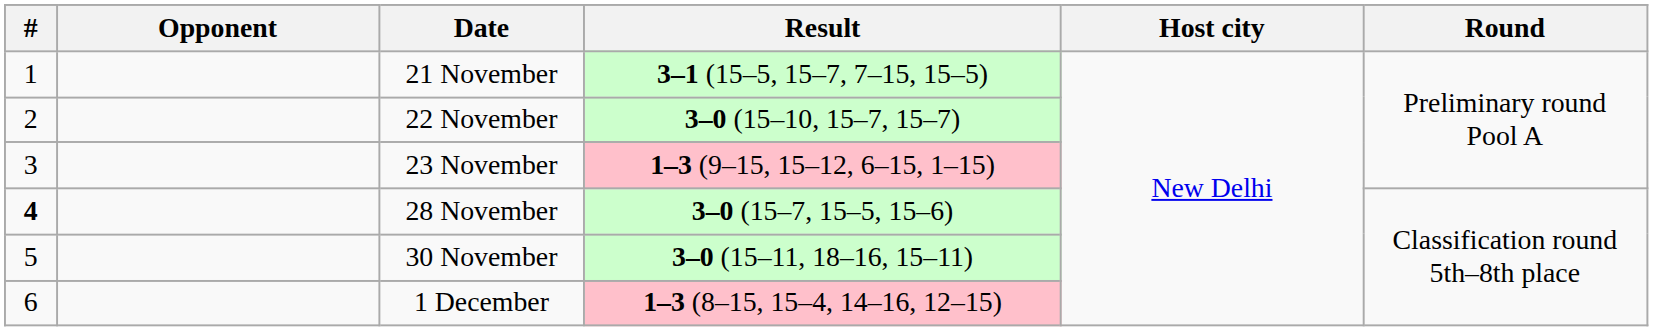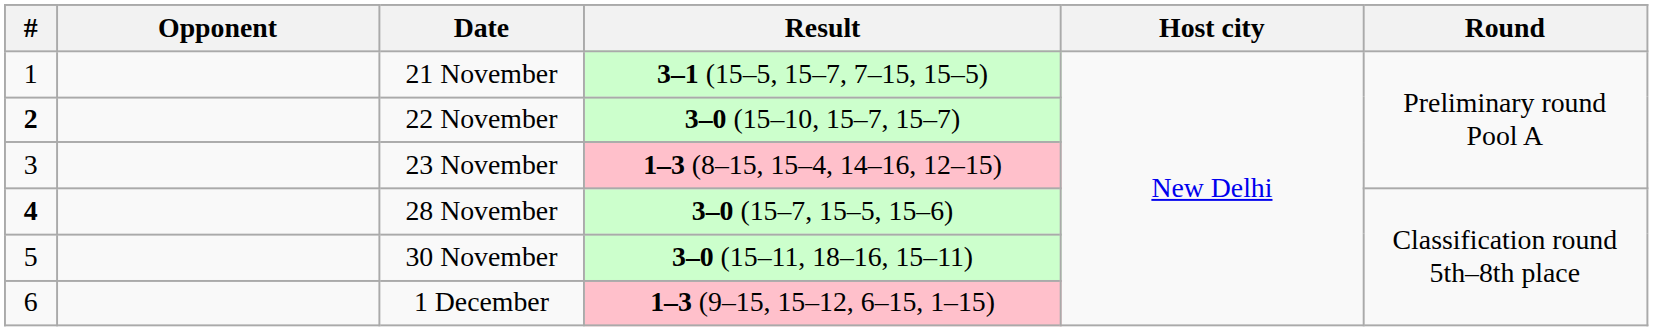22 November | #: normal -> bold
23 November | Result: 1–3 (9–15, 15–12, 6–15, 1–15) -> 1–3 (8–15, 15–4, 14–16, 12–15)
1 December | Result: 1–3 (8–15, 15–4, 14–16, 12–15) -> 1–3 (9–15, 15–12, 6–15, 1–15)
